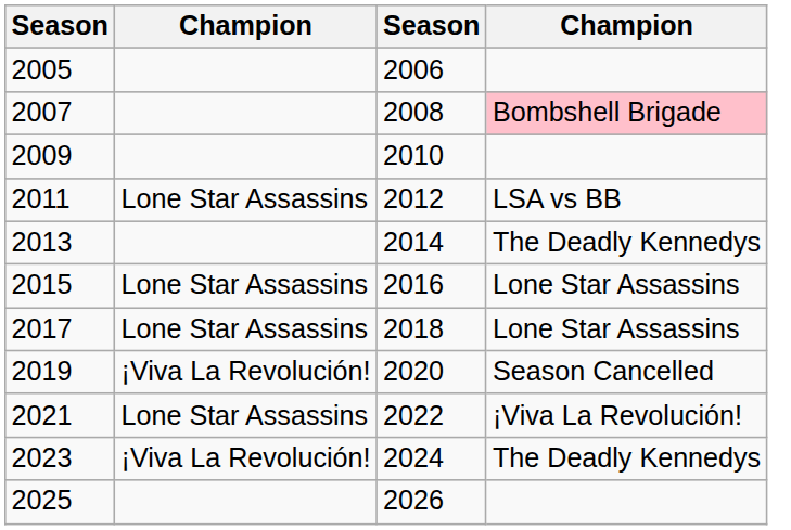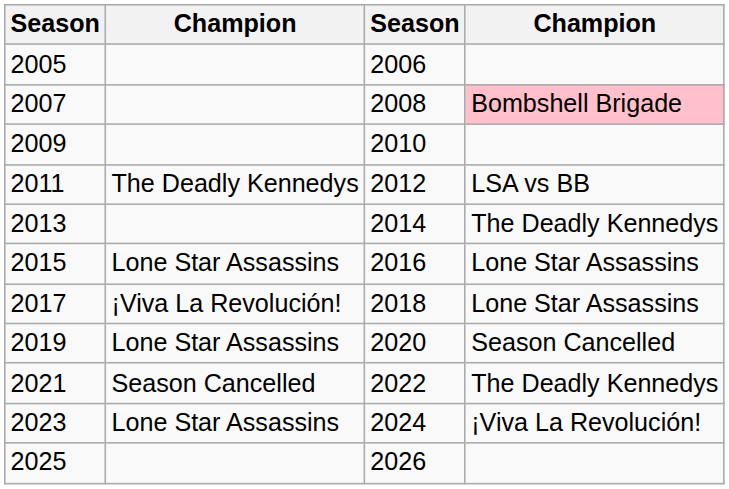2011 | column 2: Lone Star Assassins -> The Deadly Kennedys
2017 | column 2: Lone Star Assassins -> ¡Viva La Revolución!
2019 | column 2: ¡Viva La Revolución! -> Lone Star Assassins
2021 | column 2: Lone Star Assassins -> Season Cancelled
2021 | column 4: ¡Viva La Revolución! -> The Deadly Kennedys
2023 | column 2: ¡Viva La Revolución! -> Lone Star Assassins
2023 | column 4: The Deadly Kennedys -> ¡Viva La Revolución!
